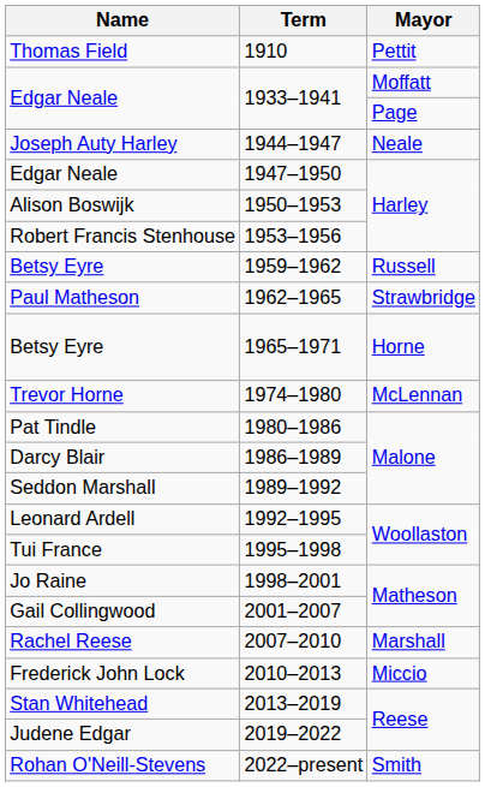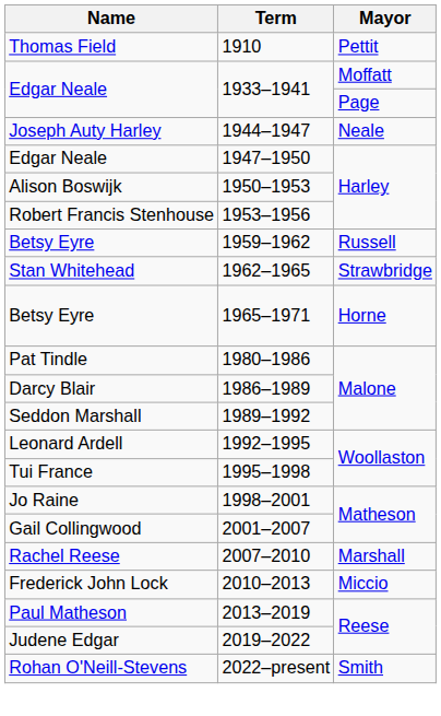1962–1965 | Name: Paul Matheson -> Stan Whitehead
- row: Trevor Horne | 1974–1980 | McLennan
2013–2019 | Name: Stan Whitehead -> Paul Matheson
